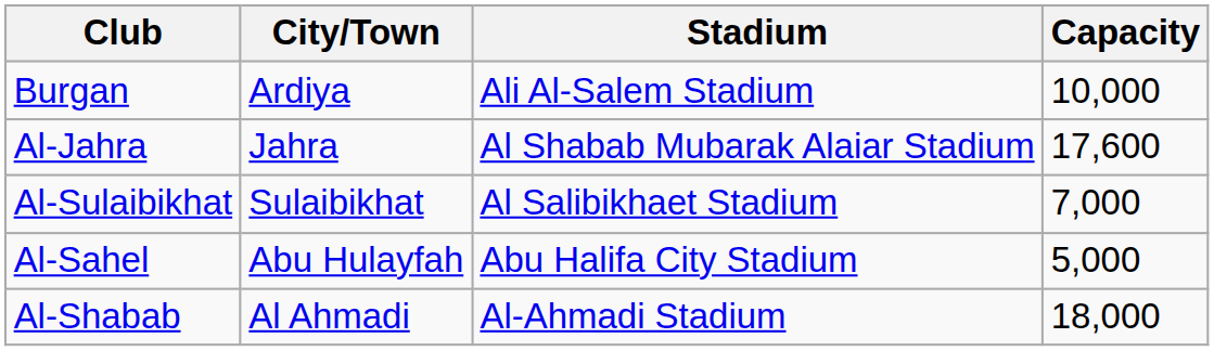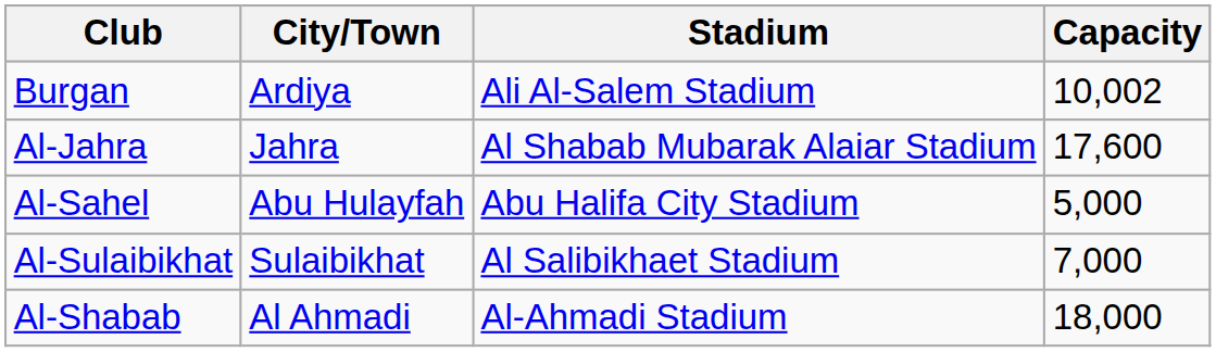Burgan | Capacity: 10,000 -> 10,002
rows swapped: Al-Sahel <-> Al-Sulaibikhat
